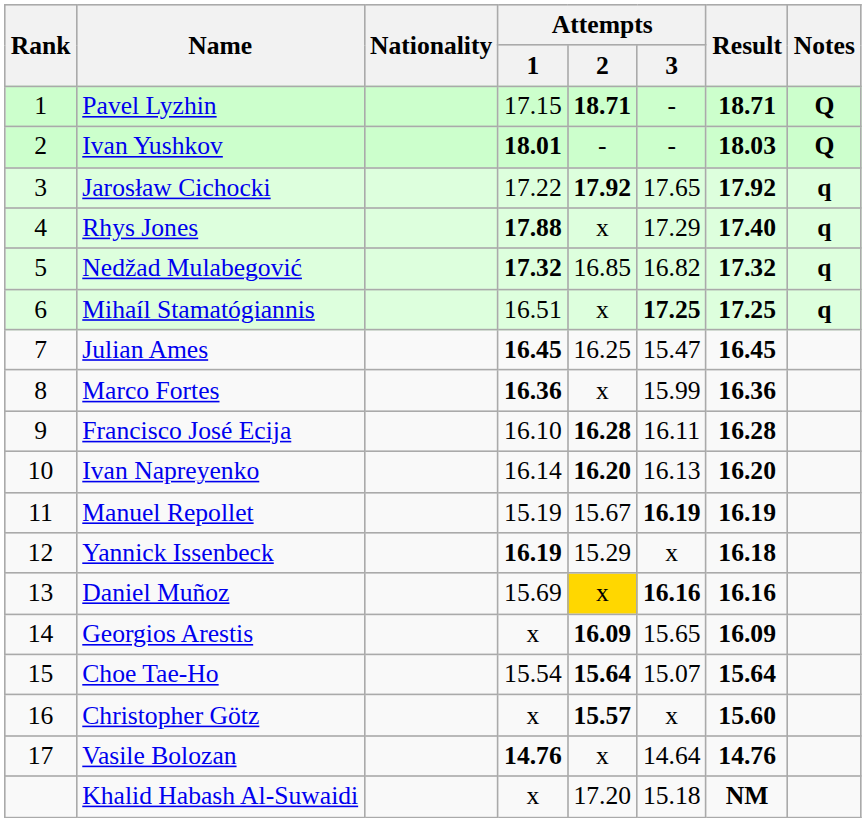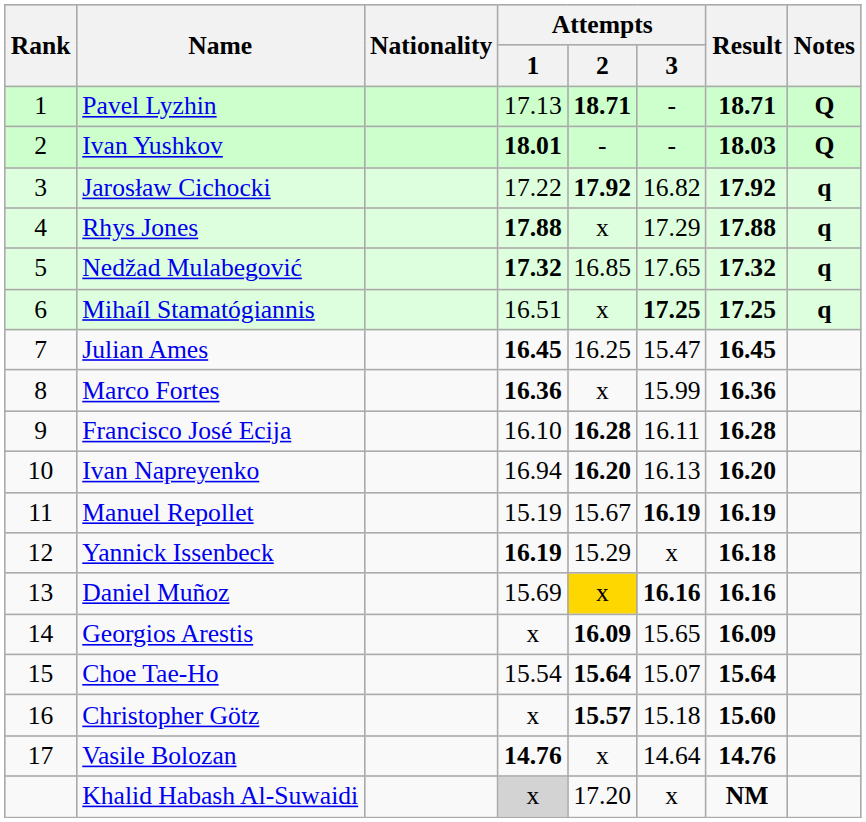Pavel Lyzhin | Attempts / 1: 17.15 -> 17.13
Jarosław Cichocki | Attempts / 3: 17.65 -> 16.82
Rhys Jones | Result: 17.40 -> 17.88
Nedžad Mulabegović | Attempts / 3: 16.82 -> 17.65
Ivan Napreyenko | Attempts / 1: 16.14 -> 16.94
Christopher Götz | Attempts / 3: x -> 15.18
Khalid Habash Al-Suwaidi | Attempts / 1: no background -> lightgrey background
Khalid Habash Al-Suwaidi | Attempts / 3: 15.18 -> x
